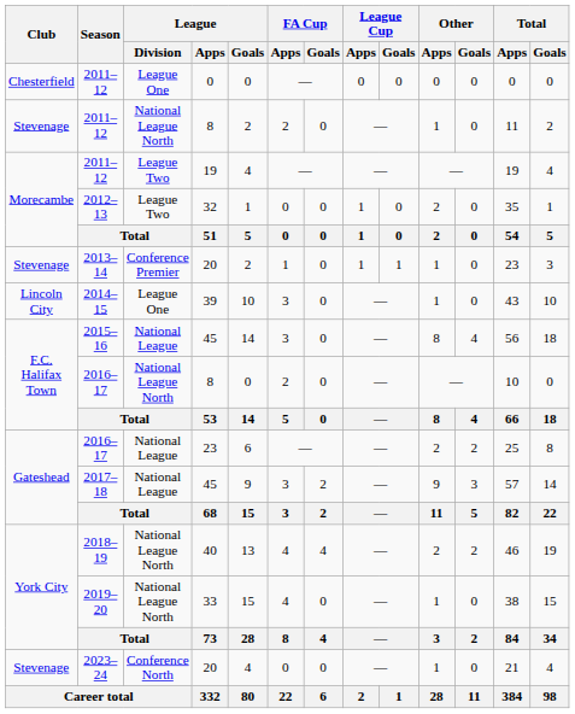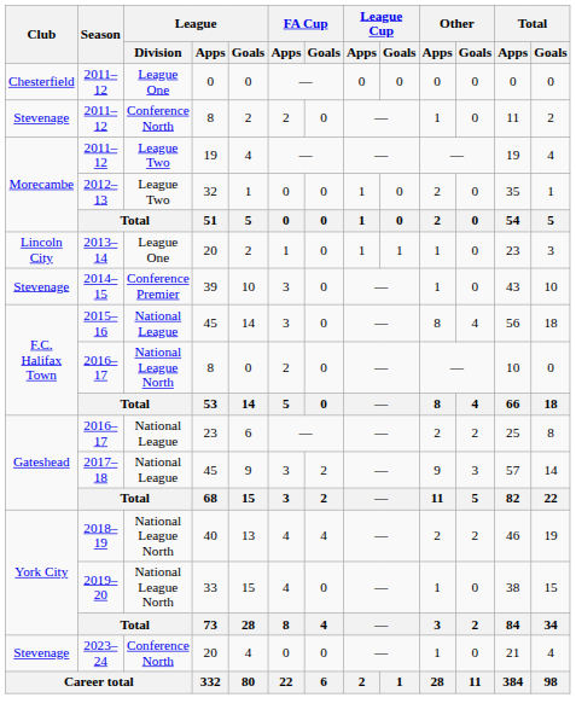2011–12 / 8 | League / Division: National League North -> Conference North
2013–14 | Club: Stevenage -> Lincoln City
2013–14 | League / Division: Conference Premier -> League One
2014–15 | Club: Lincoln City -> Stevenage
2014–15 | League / Division: League One -> Conference Premier
